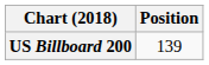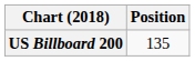US Billboard 200 | Position: 139 -> 135
